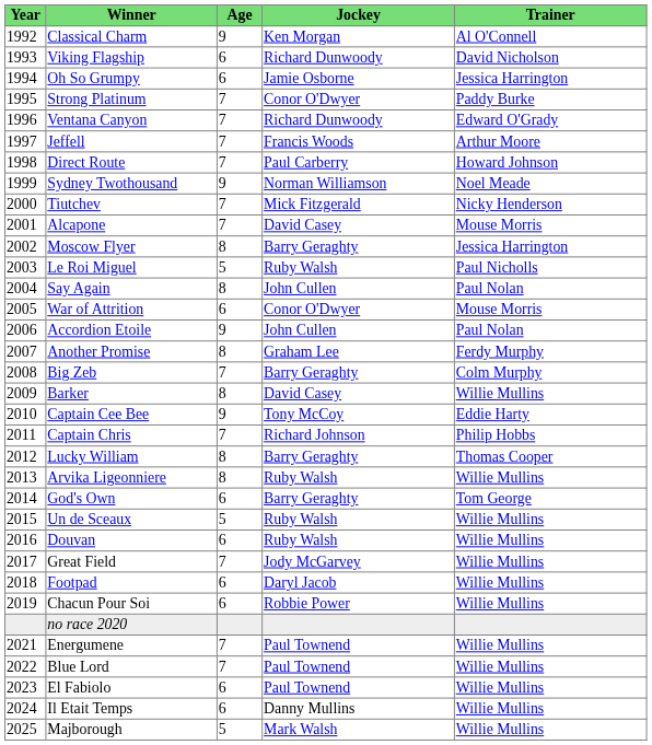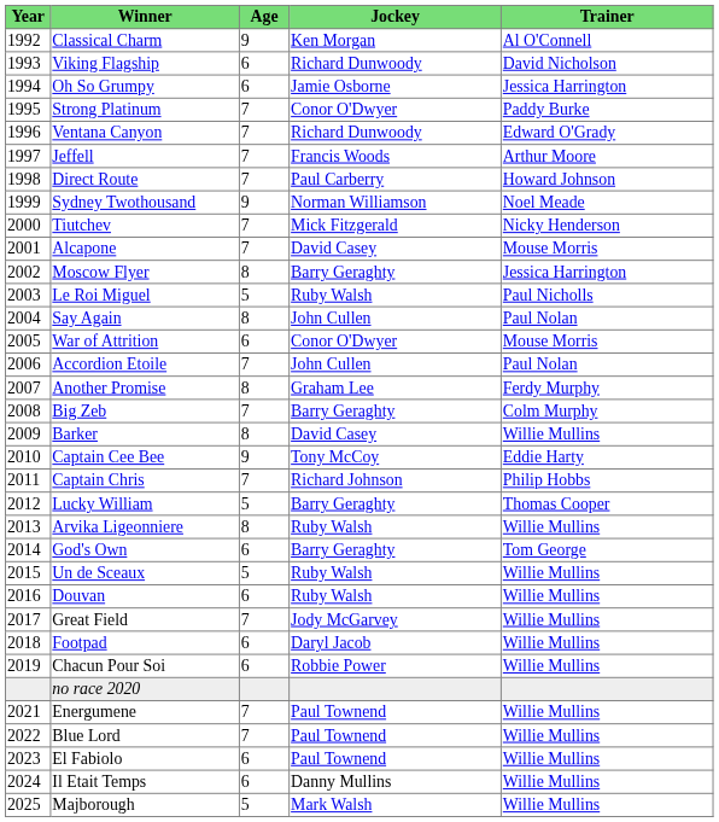Accordion Etoile | Age: 9 -> 7
Lucky William | Age: 8 -> 5
